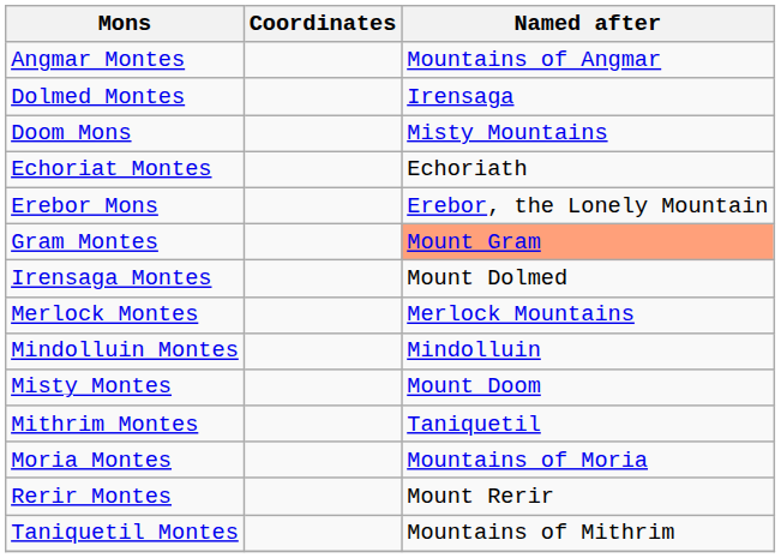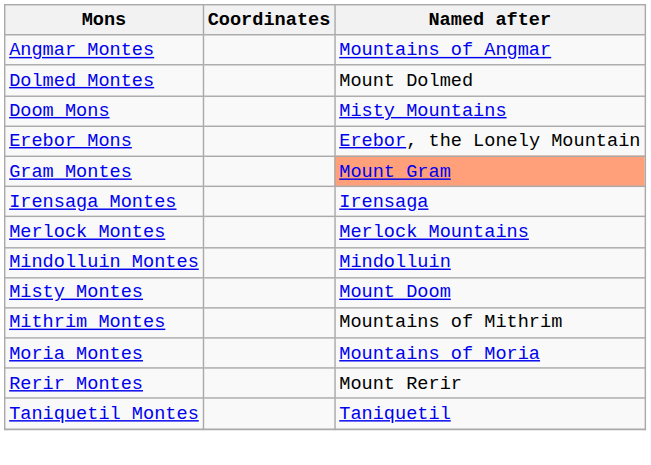Dolmed Montes | Named after: Irensaga -> Mount Dolmed
- row: Echoriat Montes | Echoriath
Irensaga Montes | Named after: Mount Dolmed -> Irensaga
Mithrim Montes | Named after: Taniquetil -> Mountains of Mithrim
Taniquetil Montes | Named after: Mountains of Mithrim -> Taniquetil
